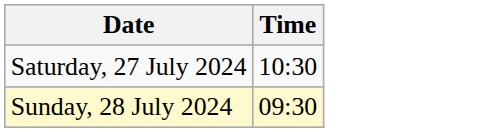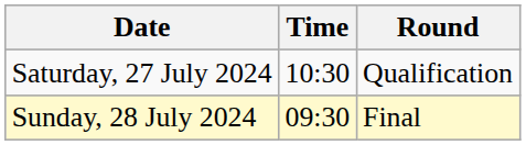+ column: Round | Qualification | Final
